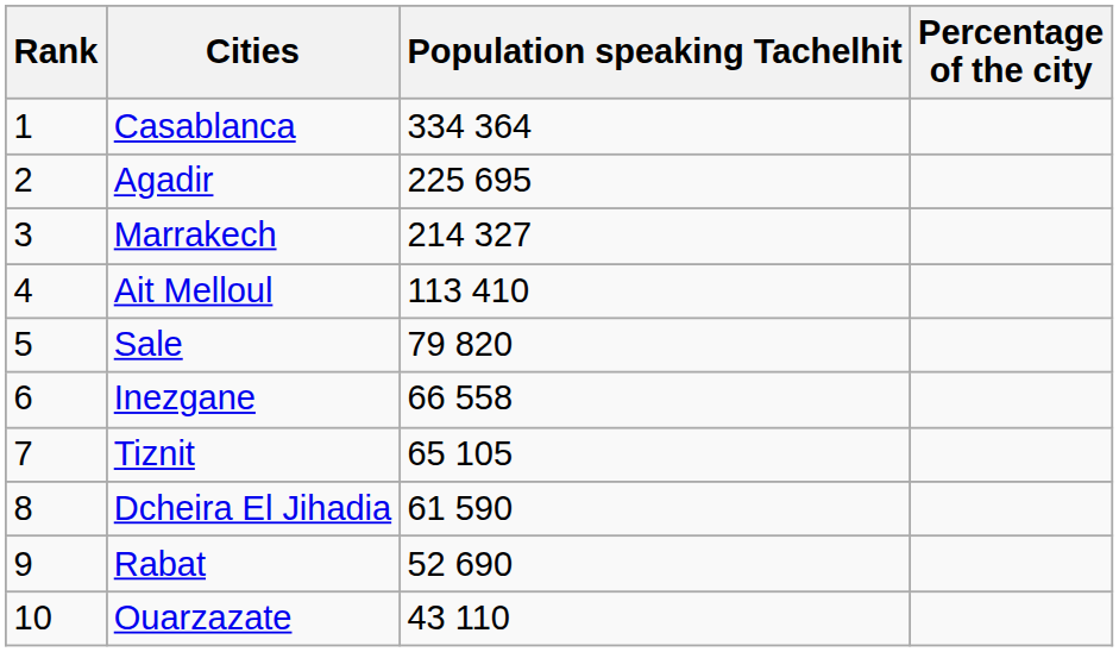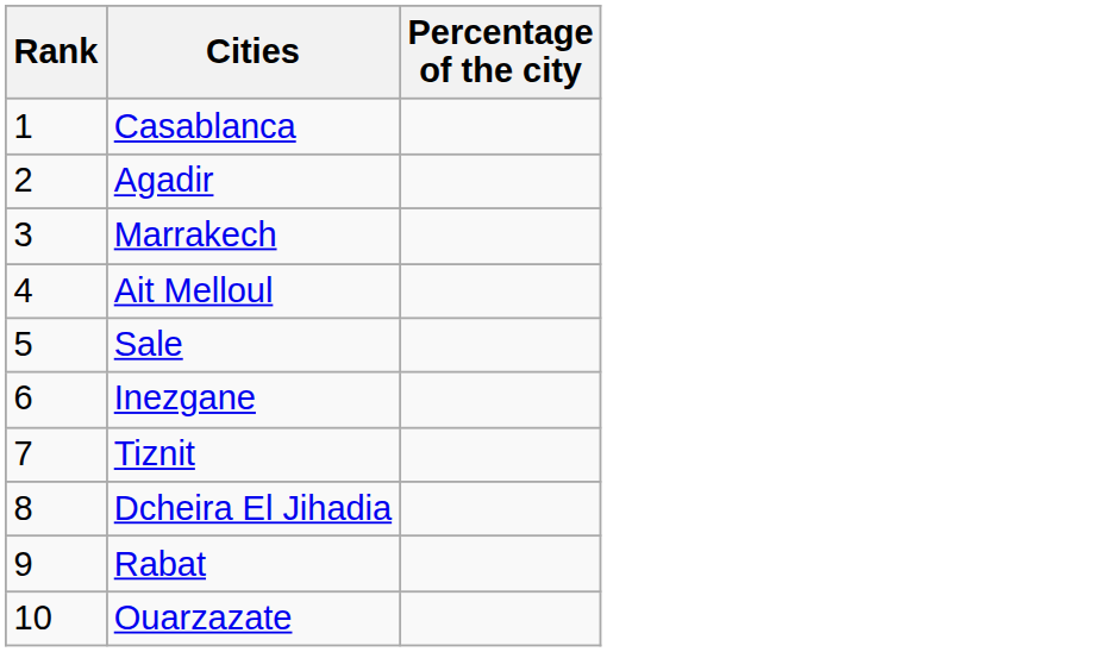- column: Population speaking Tachelhit | 334 364 | 225 695 | 214 327 | 113 410 | 79 820 | 66 558 | 65 105 | 61 590 | 52 690 | 43 110
